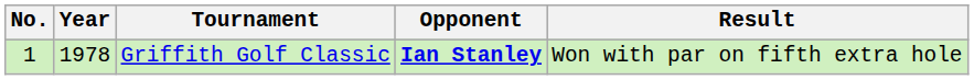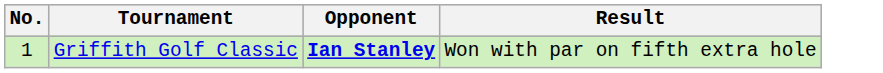- column: Year | 1978
